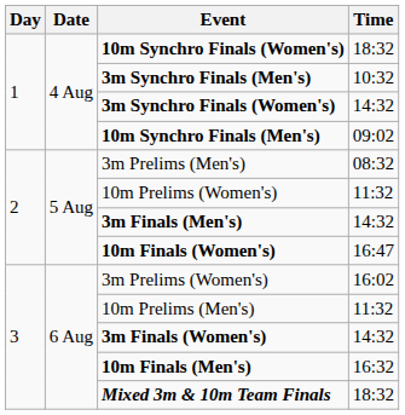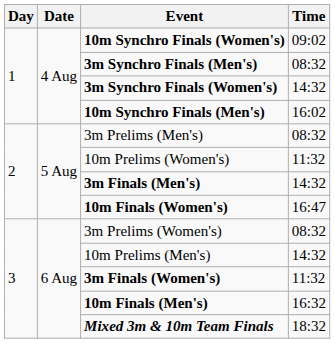10m Synchro Finals (Women's) | Time: 18:32 -> 09:02
3m Synchro Finals (Men's) | Time: 10:32 -> 08:32
10m Synchro Finals (Men's) | Time: 09:02 -> 16:02
3m Prelims (Women's) | Time: 16:02 -> 08:32
10m Prelims (Men's) | Time: 11:32 -> 14:32
3m Finals (Women's) | Time: 14:32 -> 11:32
